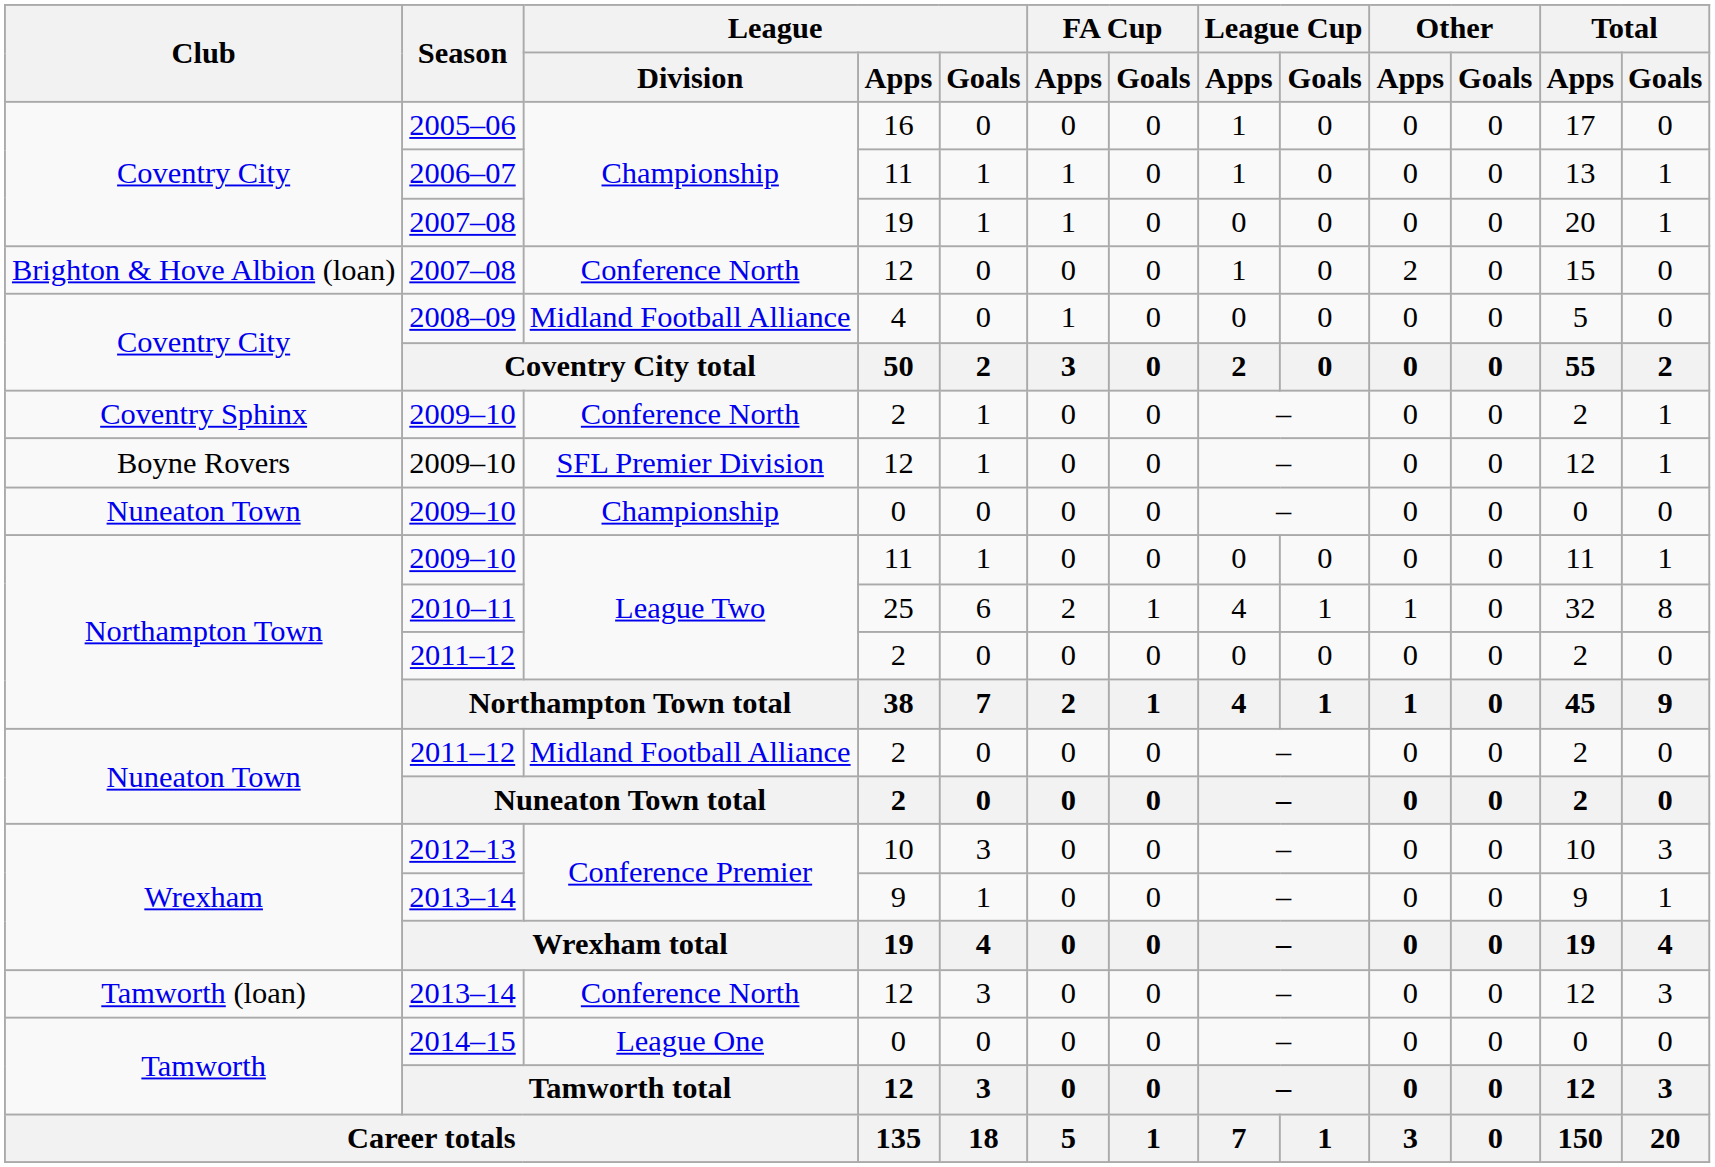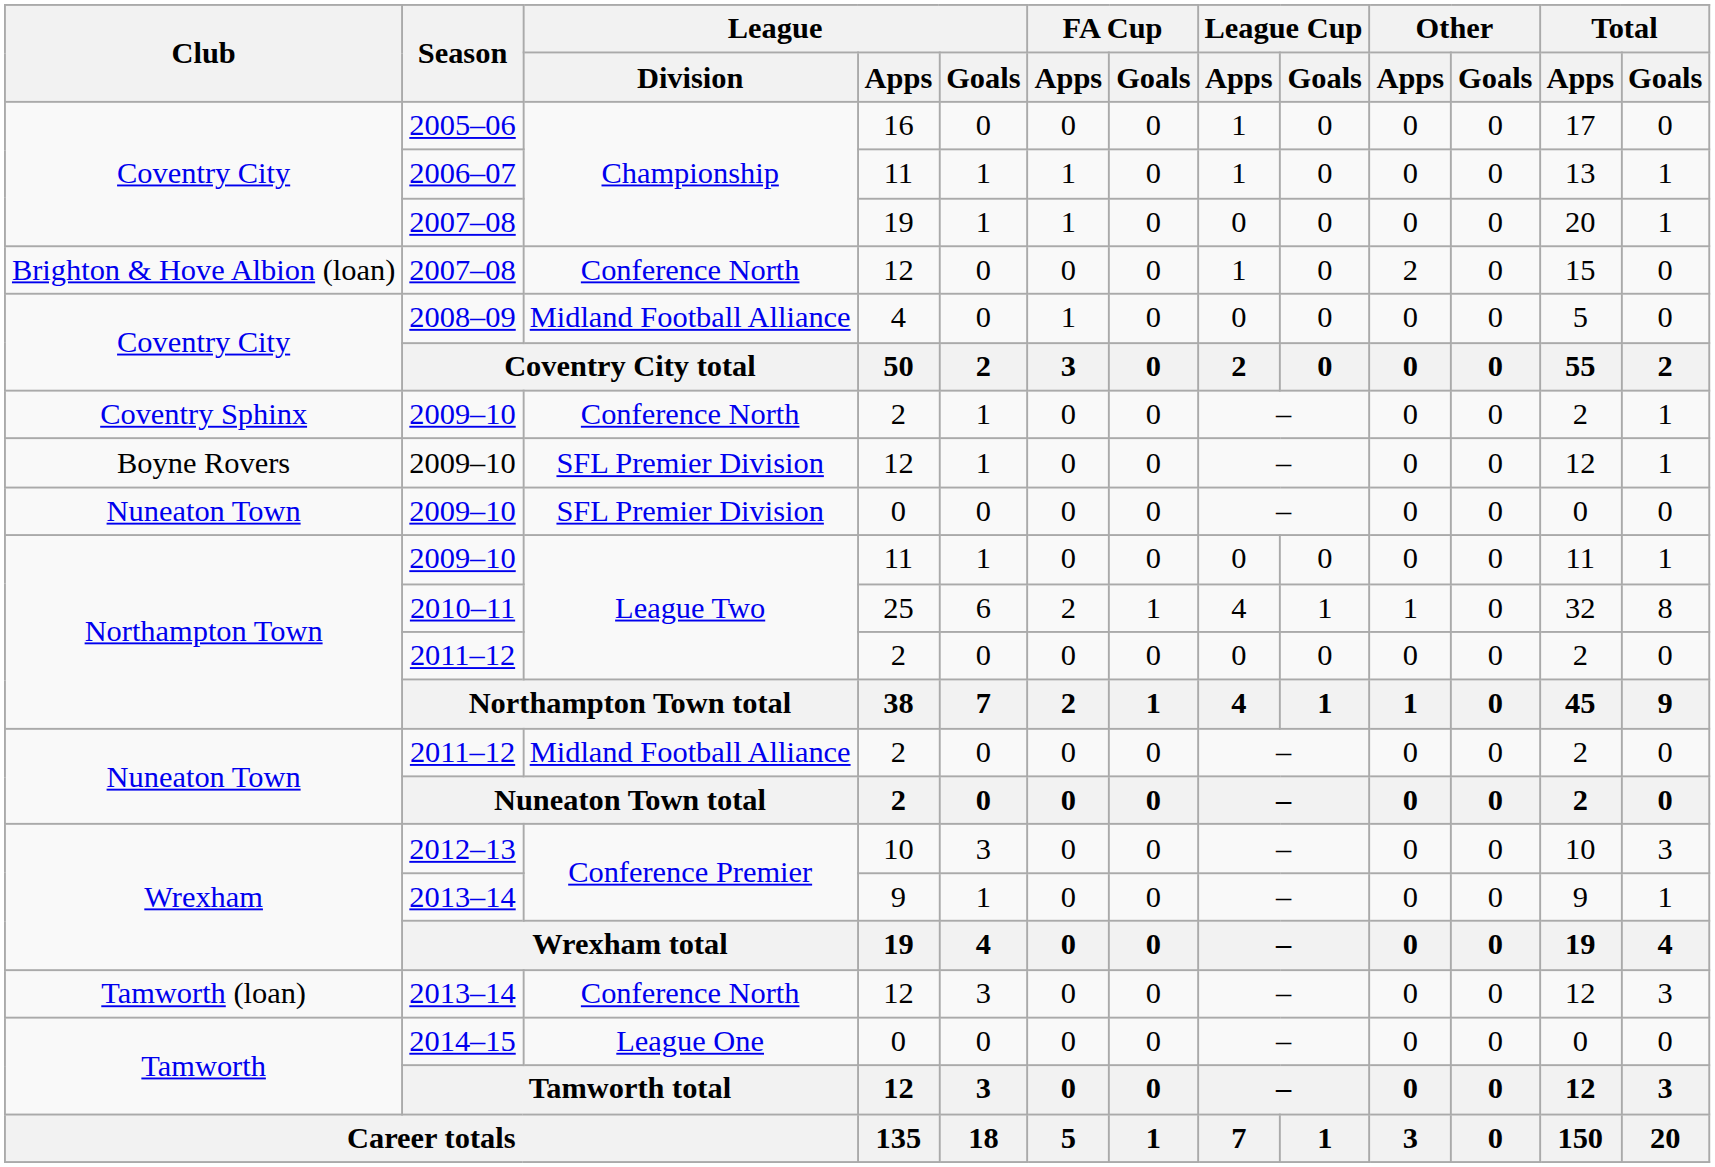Nuneaton Town / 2009–10 | League / Division: Championship -> SFL Premier Division
